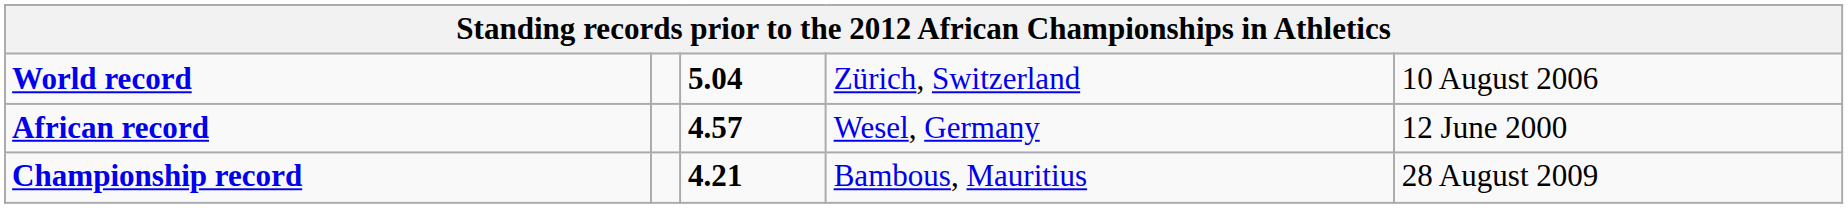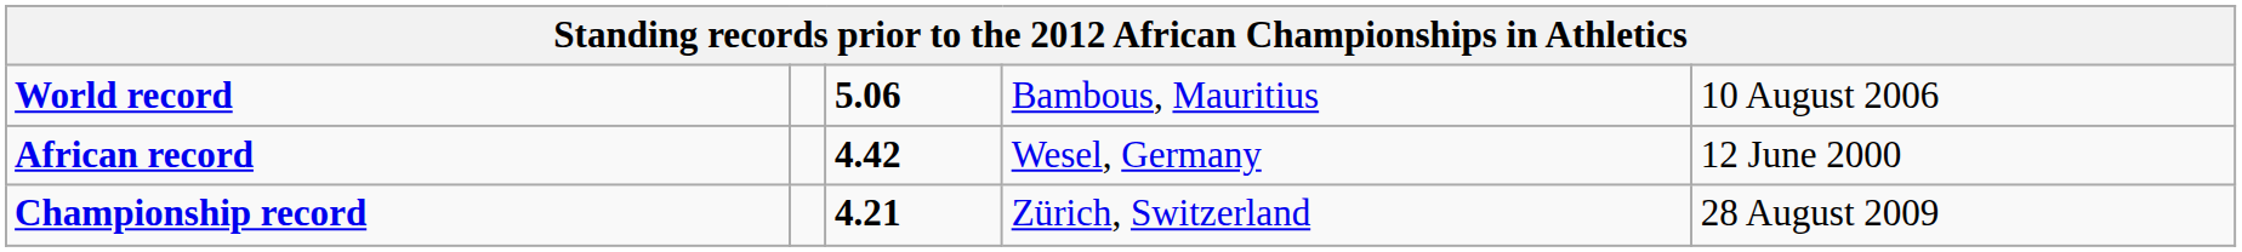World record | column 3: 5.04 -> 5.06
World record | column 4: Zürich, Switzerland -> Bambous, Mauritius
African record | column 3: 4.57 -> 4.42
Championship record | column 4: Bambous, Mauritius -> Zürich, Switzerland
